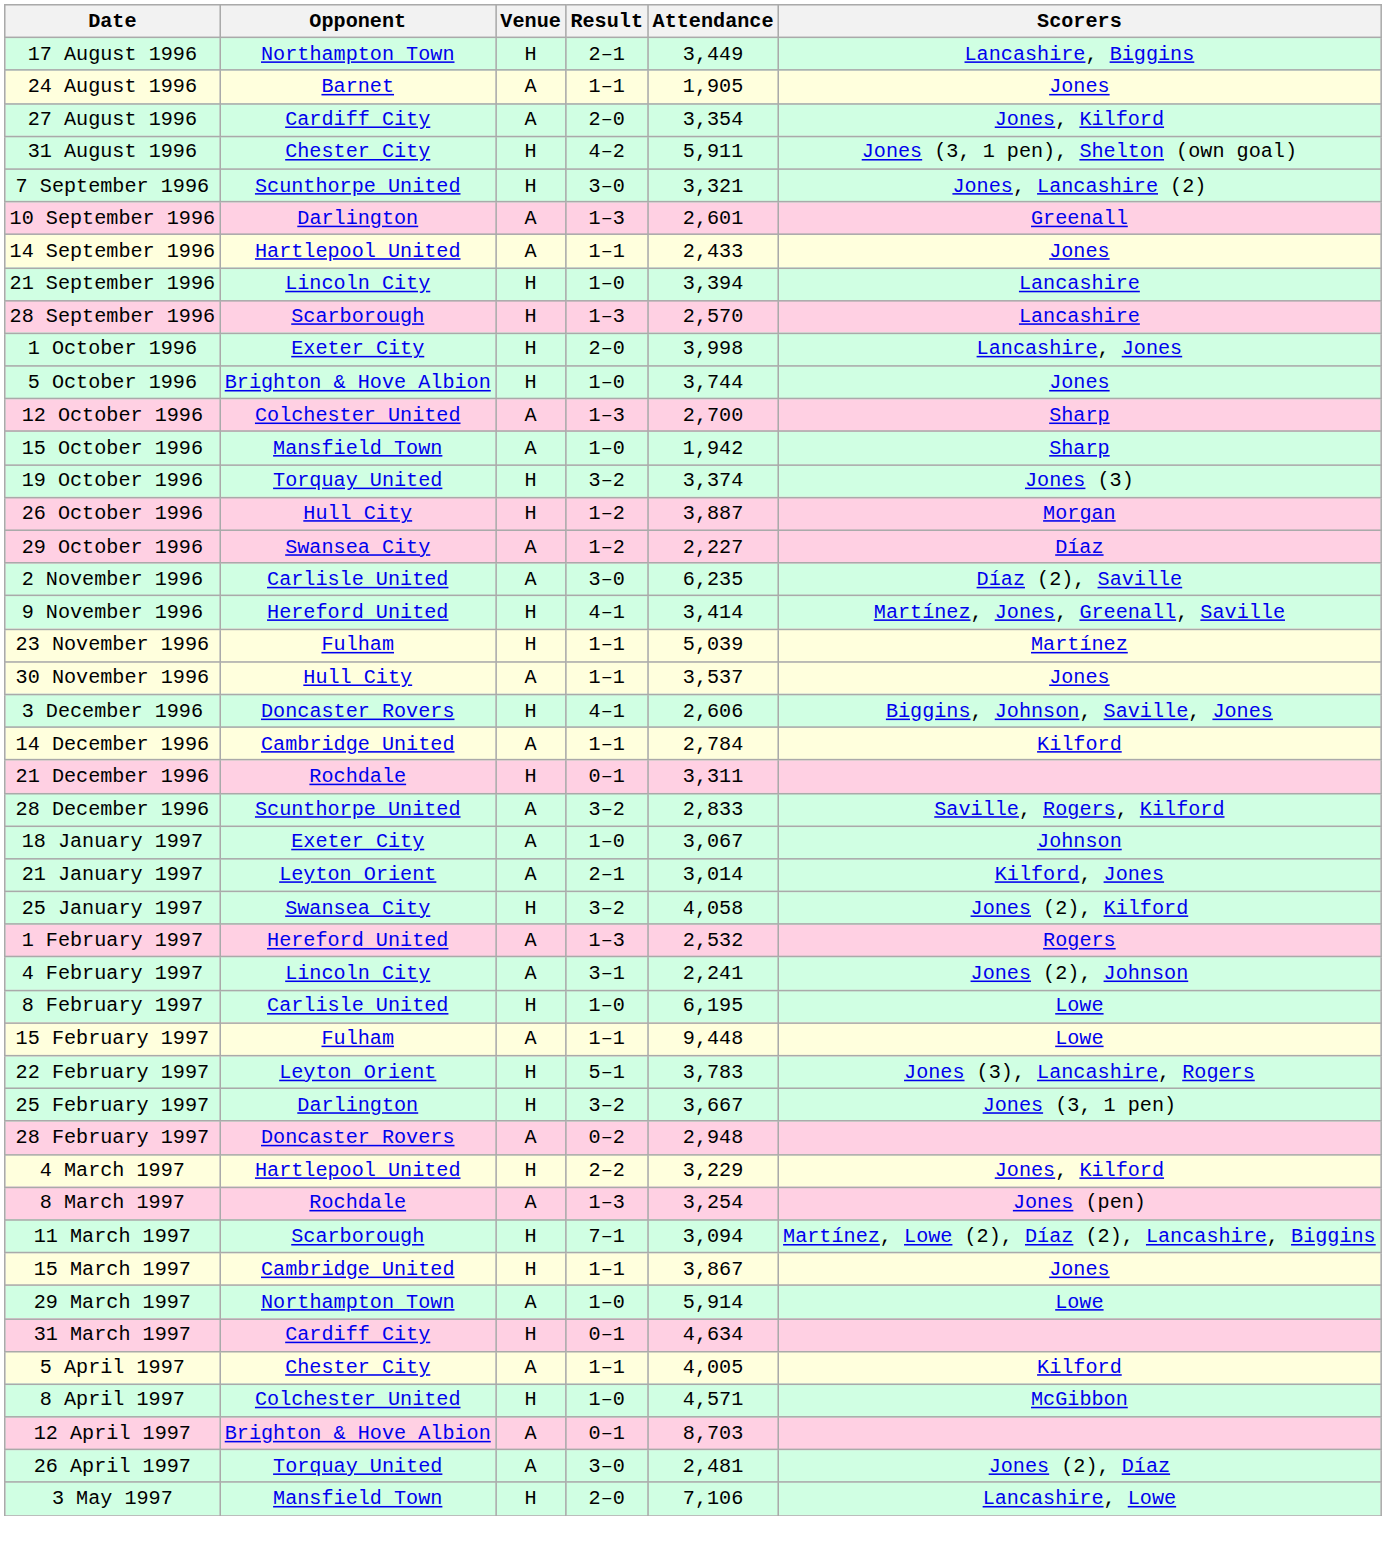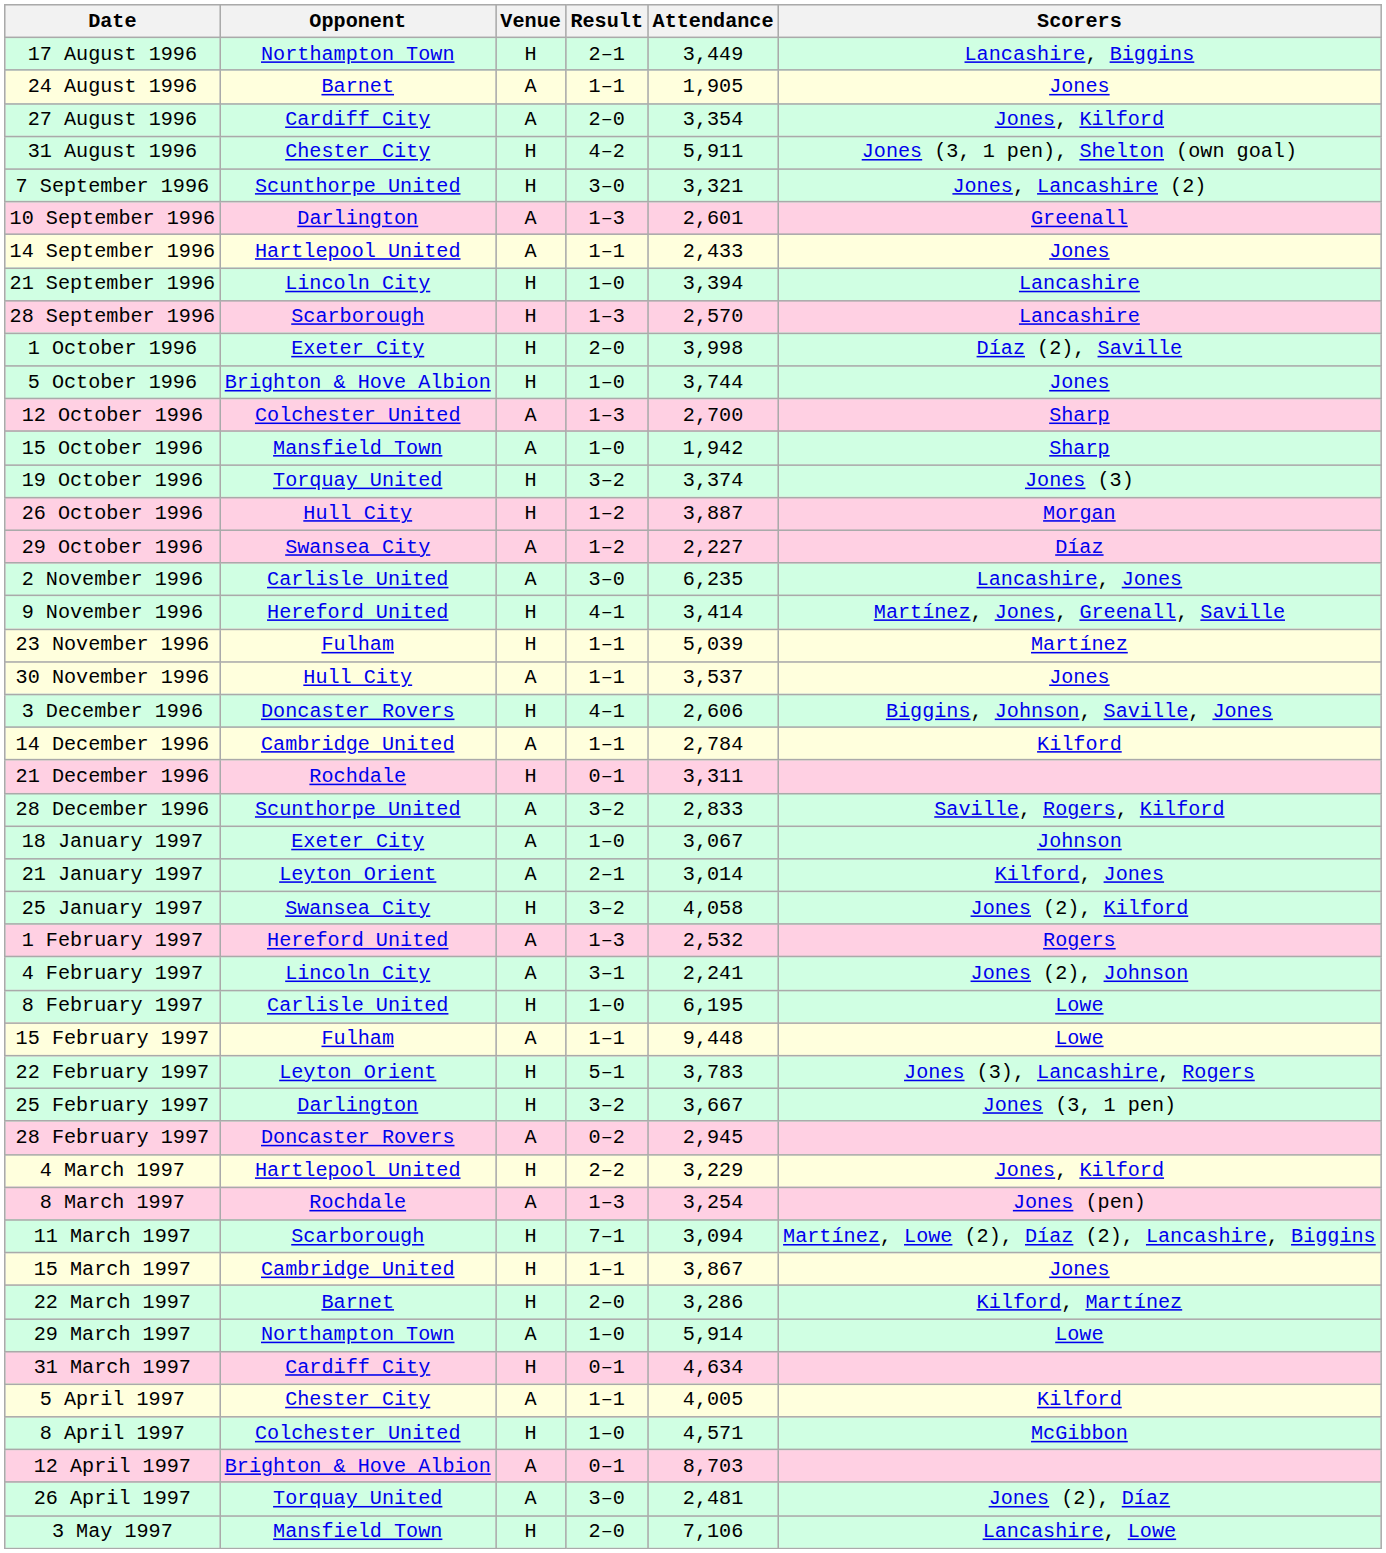1 October 1996 | Scorers: Lancashire, Jones -> Díaz (2), Saville
2 November 1996 | Scorers: Díaz (2), Saville -> Lancashire, Jones
28 February 1997 | Attendance: 2,948 -> 2,945
+ row: 22 March 1997 | Barnet | H | 2–0 | 3,286 | Kilford, Martínez
